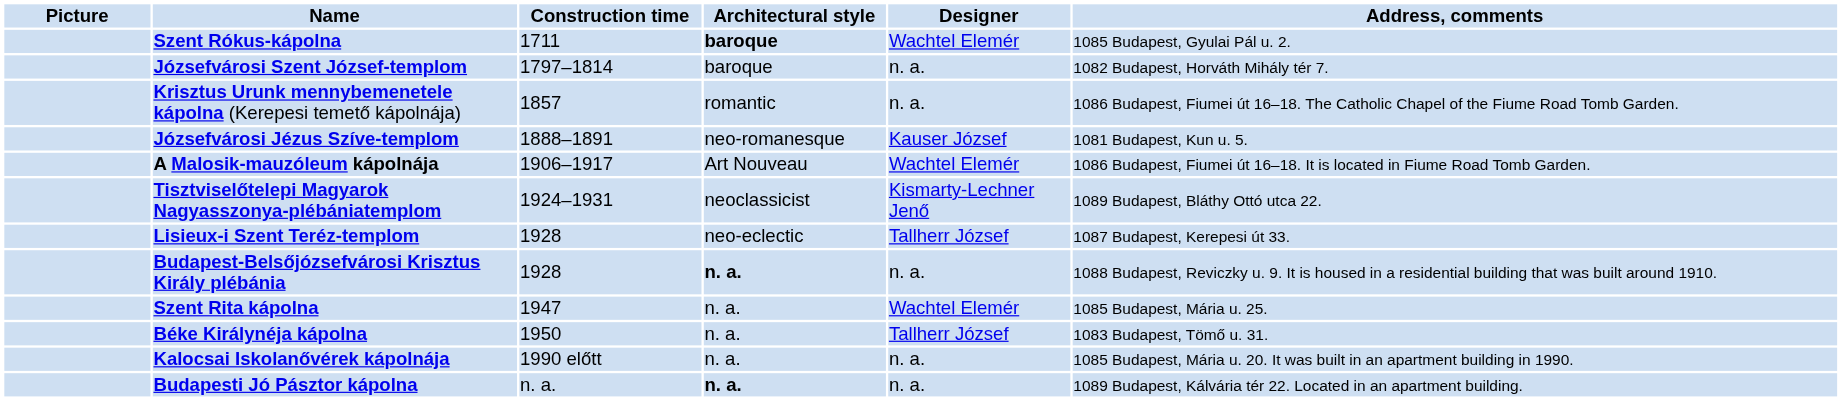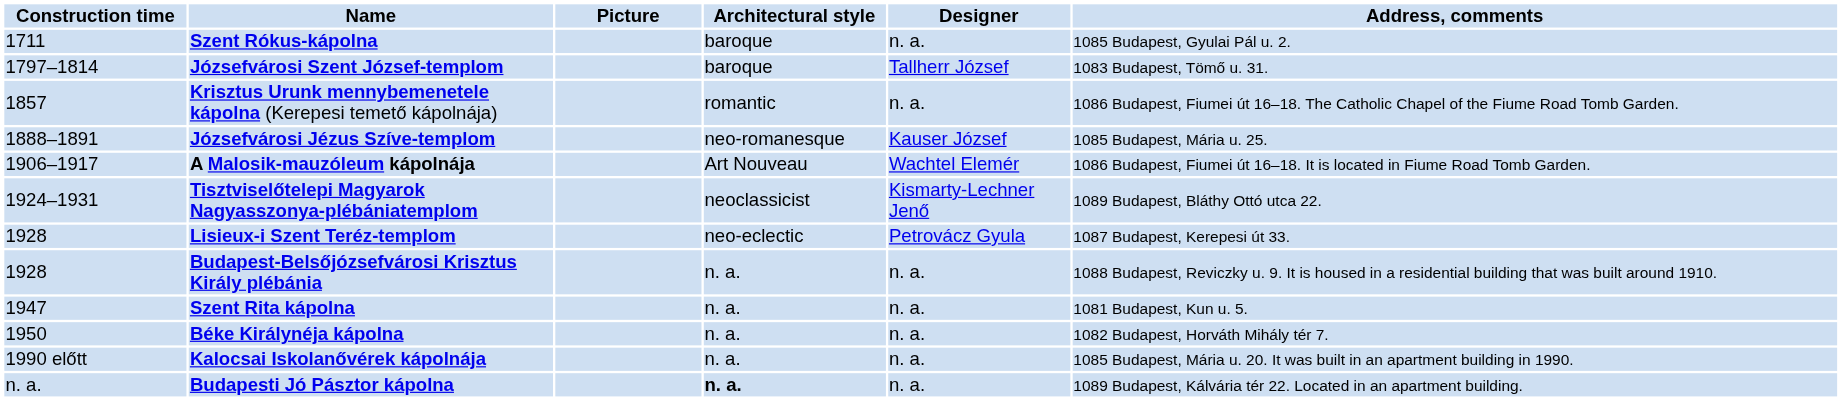columns swapped: Picture <-> Construction time
Szent Rókus-kápolna | Architectural style: bold -> normal
Szent Rókus-kápolna | Designer: Wachtel Elemér -> n. a.
Józsefvárosi Szent József-templom | Designer: n. a. -> Tallherr József
Józsefvárosi Szent József-templom | Address, comments: 1082 Budapest, Horváth Mihály tér 7. -> 1083 Budapest, Tömő u. 31.
Józsefvárosi Jézus Szíve-templom | Address, comments: 1081 Budapest, Kun u. 5. -> 1085 Budapest, Mária u. 25.
Lisieux-i Szent Teréz-templom | Designer: Tallherr József -> Petrovácz Gyula
Budapest-Belsőjózsefvárosi Krisztus Király plébánia | Architectural style: bold -> normal
Szent Rita kápolna | Designer: Wachtel Elemér -> n. a.
Szent Rita kápolna | Address, comments: 1085 Budapest, Mária u. 25. -> 1081 Budapest, Kun u. 5.
Béke Királynéja kápolna | Designer: Tallherr József -> n. a.
Béke Királynéja kápolna | Address, comments: 1083 Budapest, Tömő u. 31. -> 1082 Budapest, Horváth Mihály tér 7.
